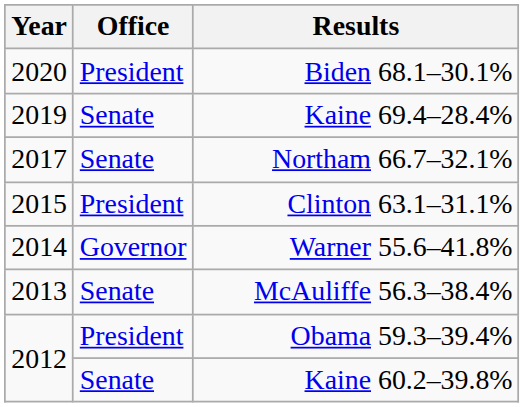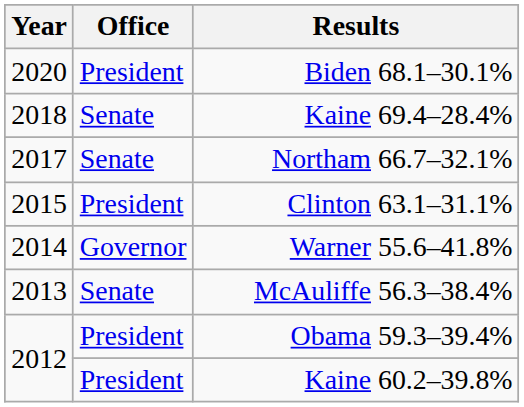Kaine 69.4–28.4% | Year: 2019 -> 2018
Kaine 60.2–39.8% | Office: Senate -> President
